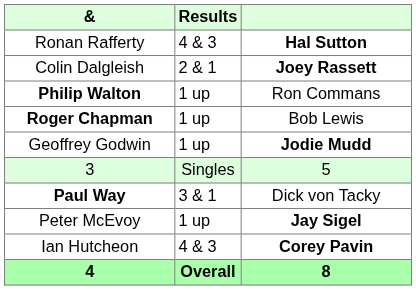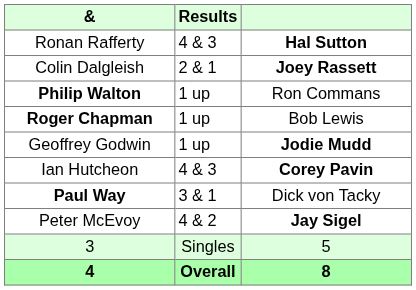rows swapped: Ian Hutcheon <-> 3
Peter McEvoy | Results: 1 up -> 4 & 2
